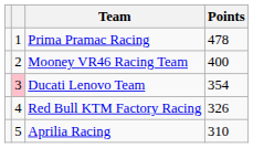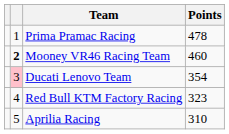Mooney VR46 Racing Team | column 2: normal -> bold
Mooney VR46 Racing Team | Points: 400 -> 460
Red Bull KTM Factory Racing | Points: 326 -> 323
